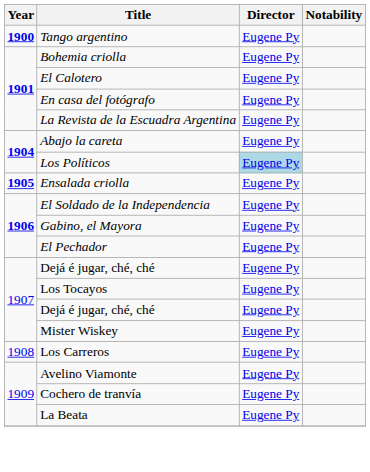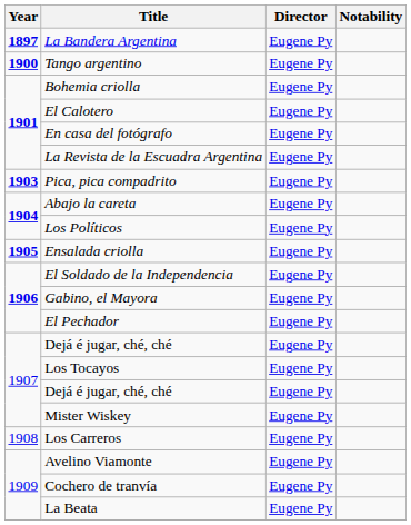+ row: 1897 | La Bandera Argentina | Eugene Py
+ row: 1903 | Pica, pica compadrito | Eugene Py
Los Políticos | Director: lightblue background -> no background
